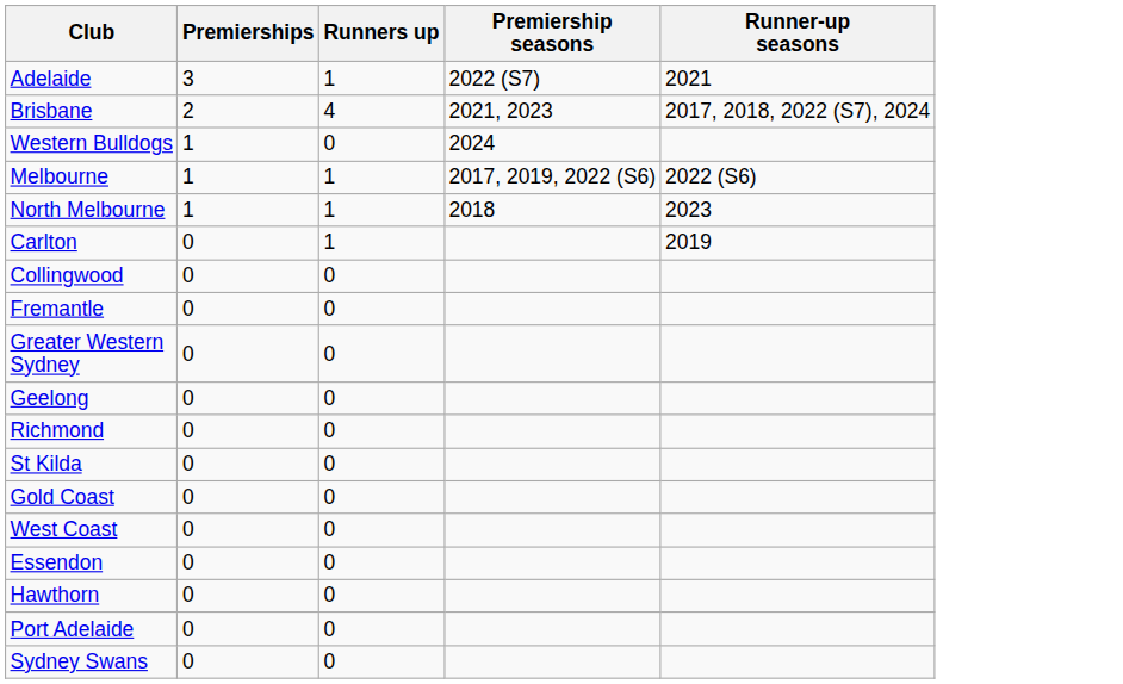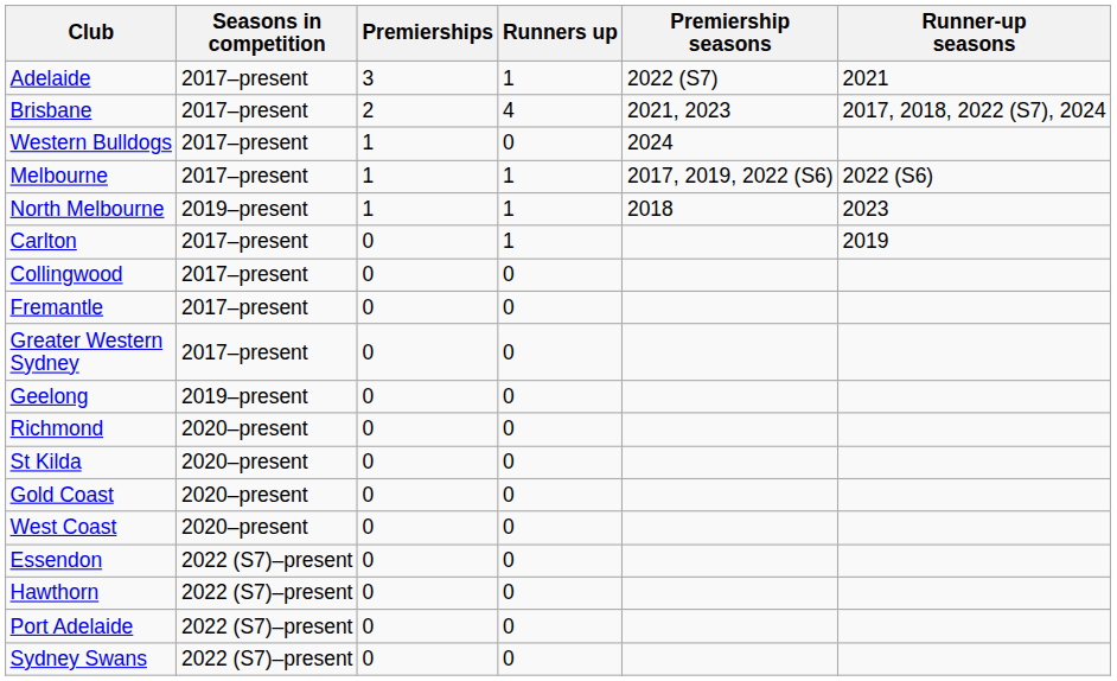+ column: Seasons in competition | 2017–present | 2017–present | 2017–present | 2017–present | 2019–present | 2017–present | 2017–present | 2017–present | 2017–present | 2019–present | 2020–present | 2020–present | 2020–present | 2020–present | 2022 (S7)–present | 2022 (S7)–present | 2022 (S7)–present | 2022 (S7)–present
